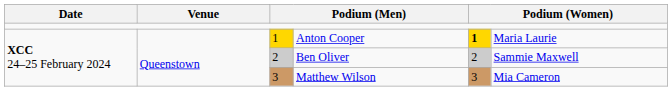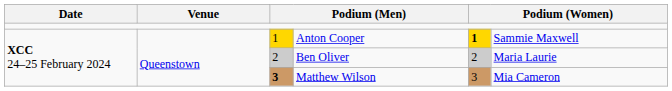Anton Cooper | column 6: Maria Laurie -> Sammie Maxwell
Ben Oliver | column 6: Sammie Maxwell -> Maria Laurie
Matthew Wilson | column 3: normal -> bold
